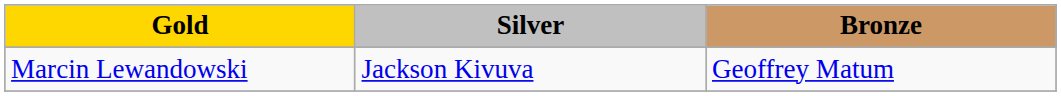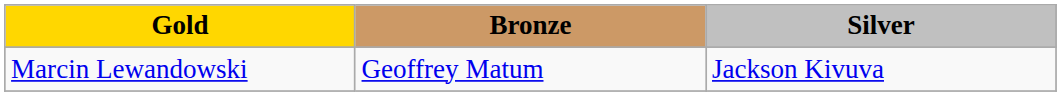columns swapped: Silver <-> Bronze
